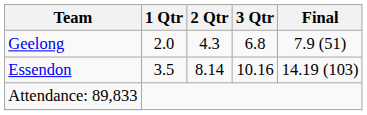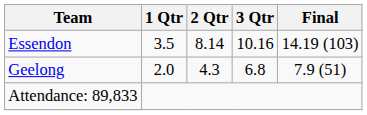rows swapped: Geelong <-> Essendon
